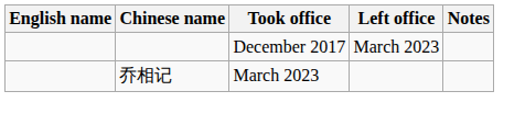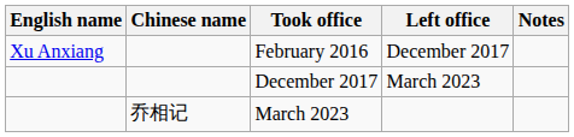+ row: Xu Anxiang | February 2016 | December 2017
